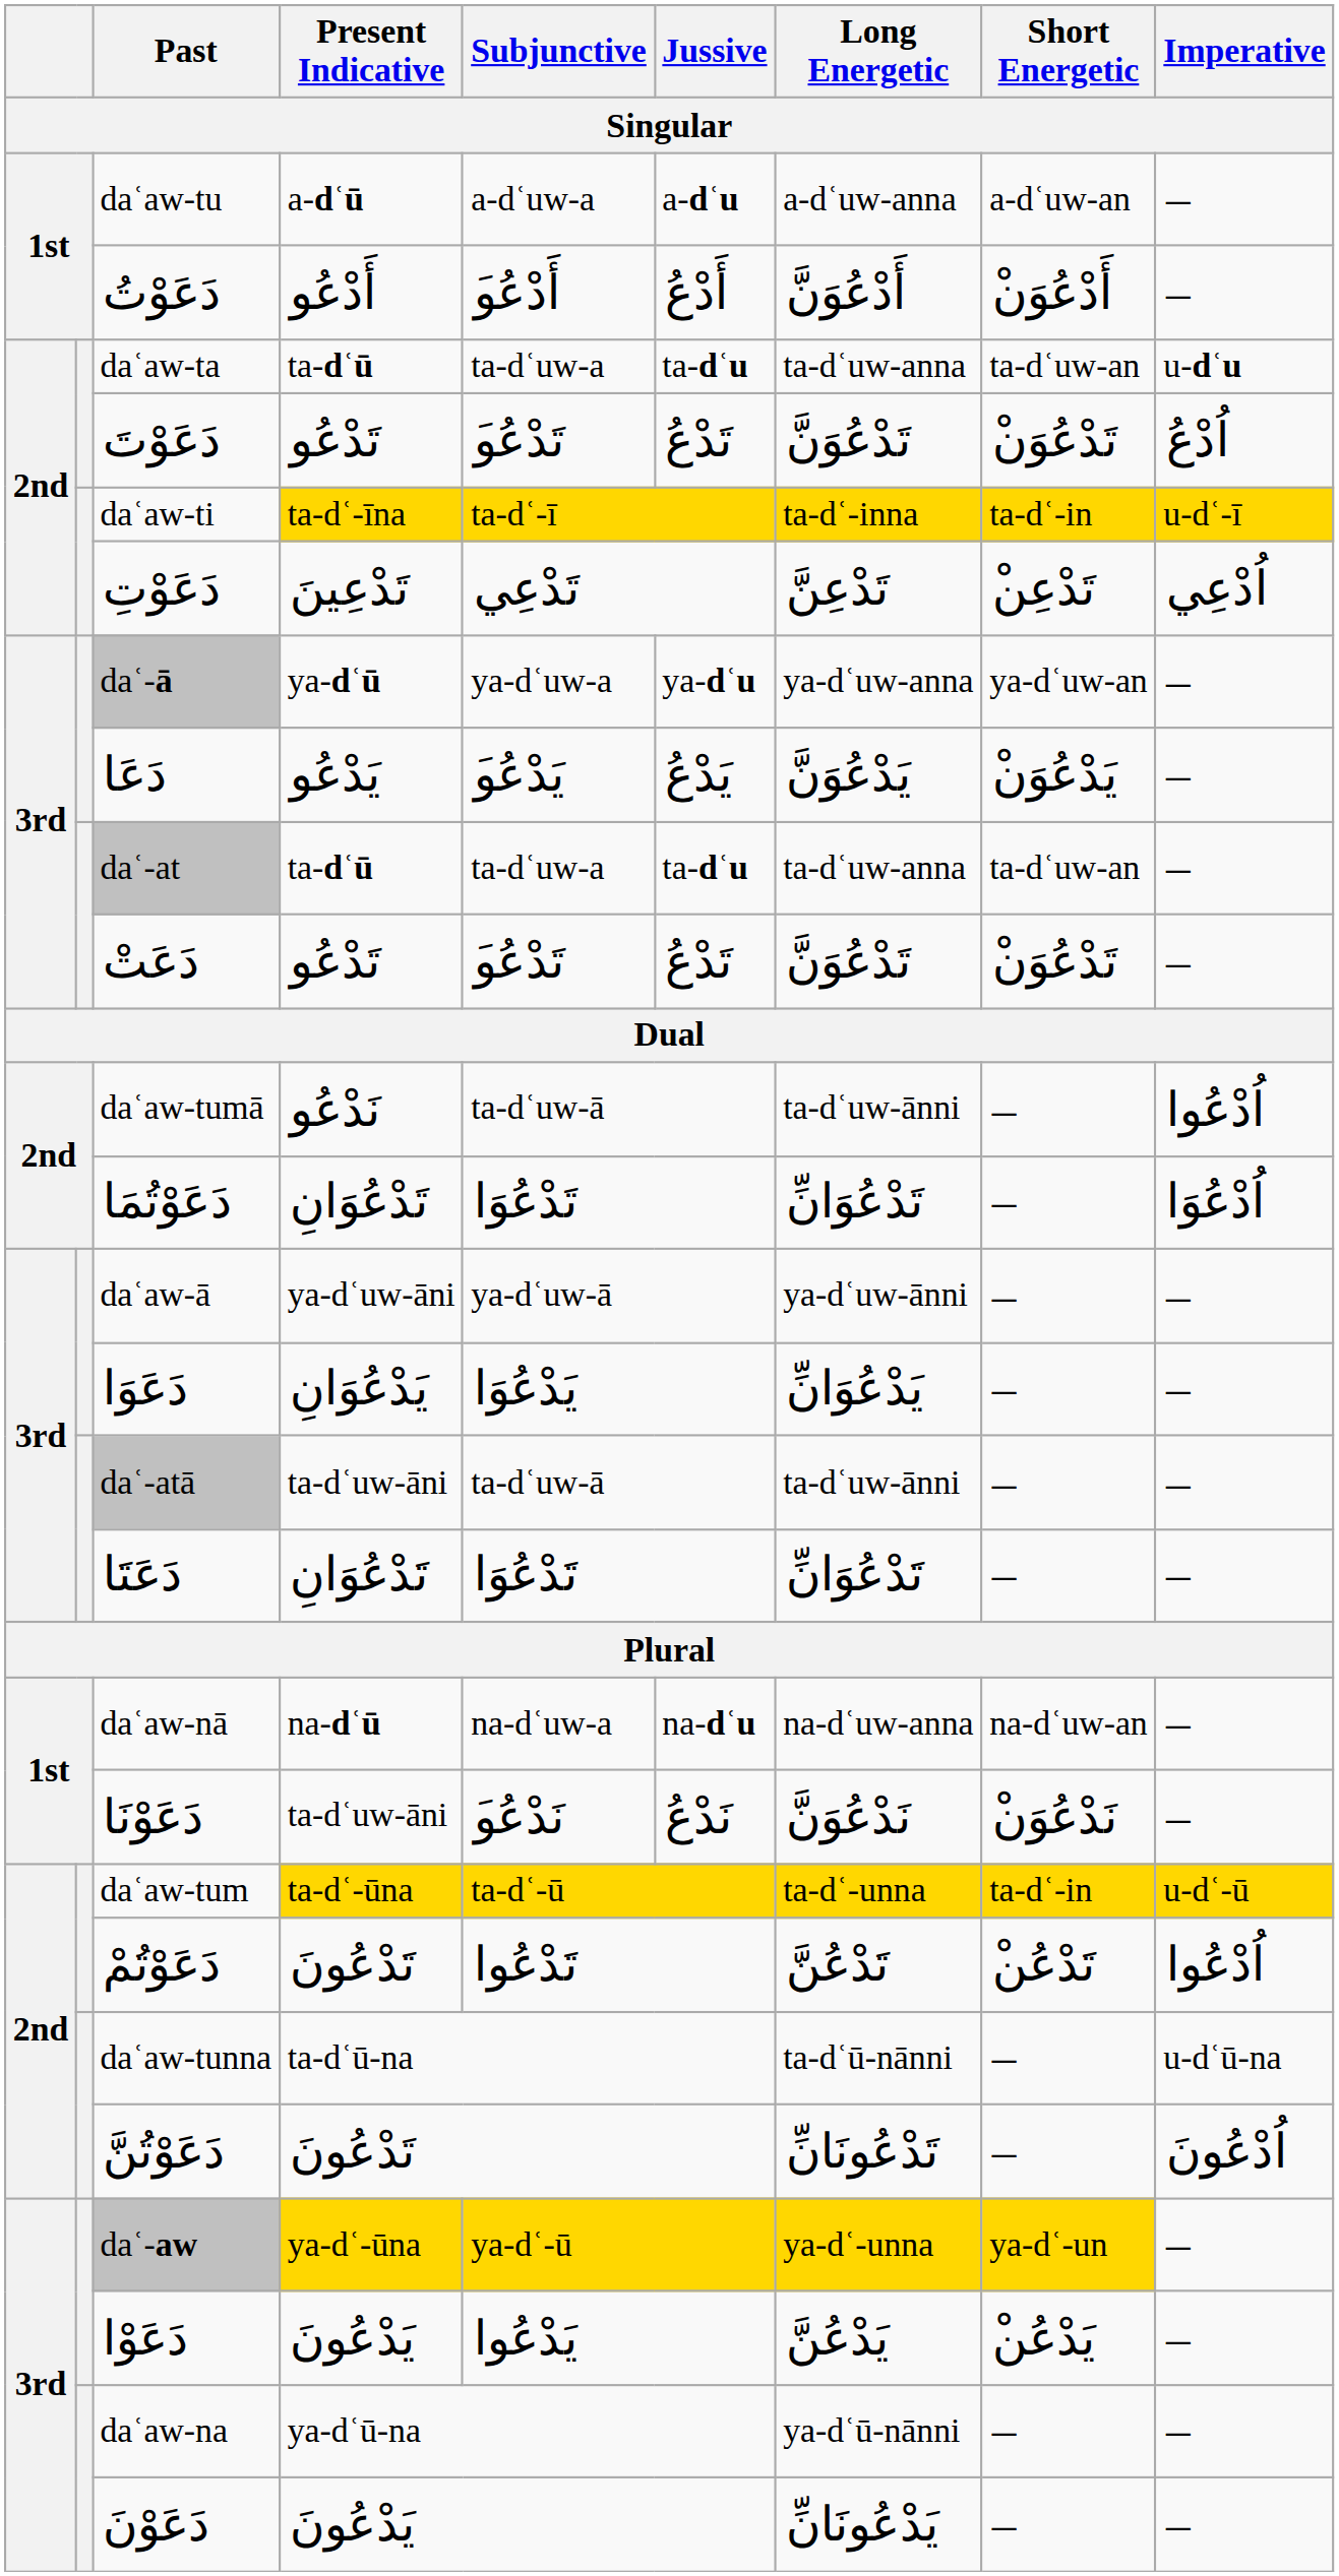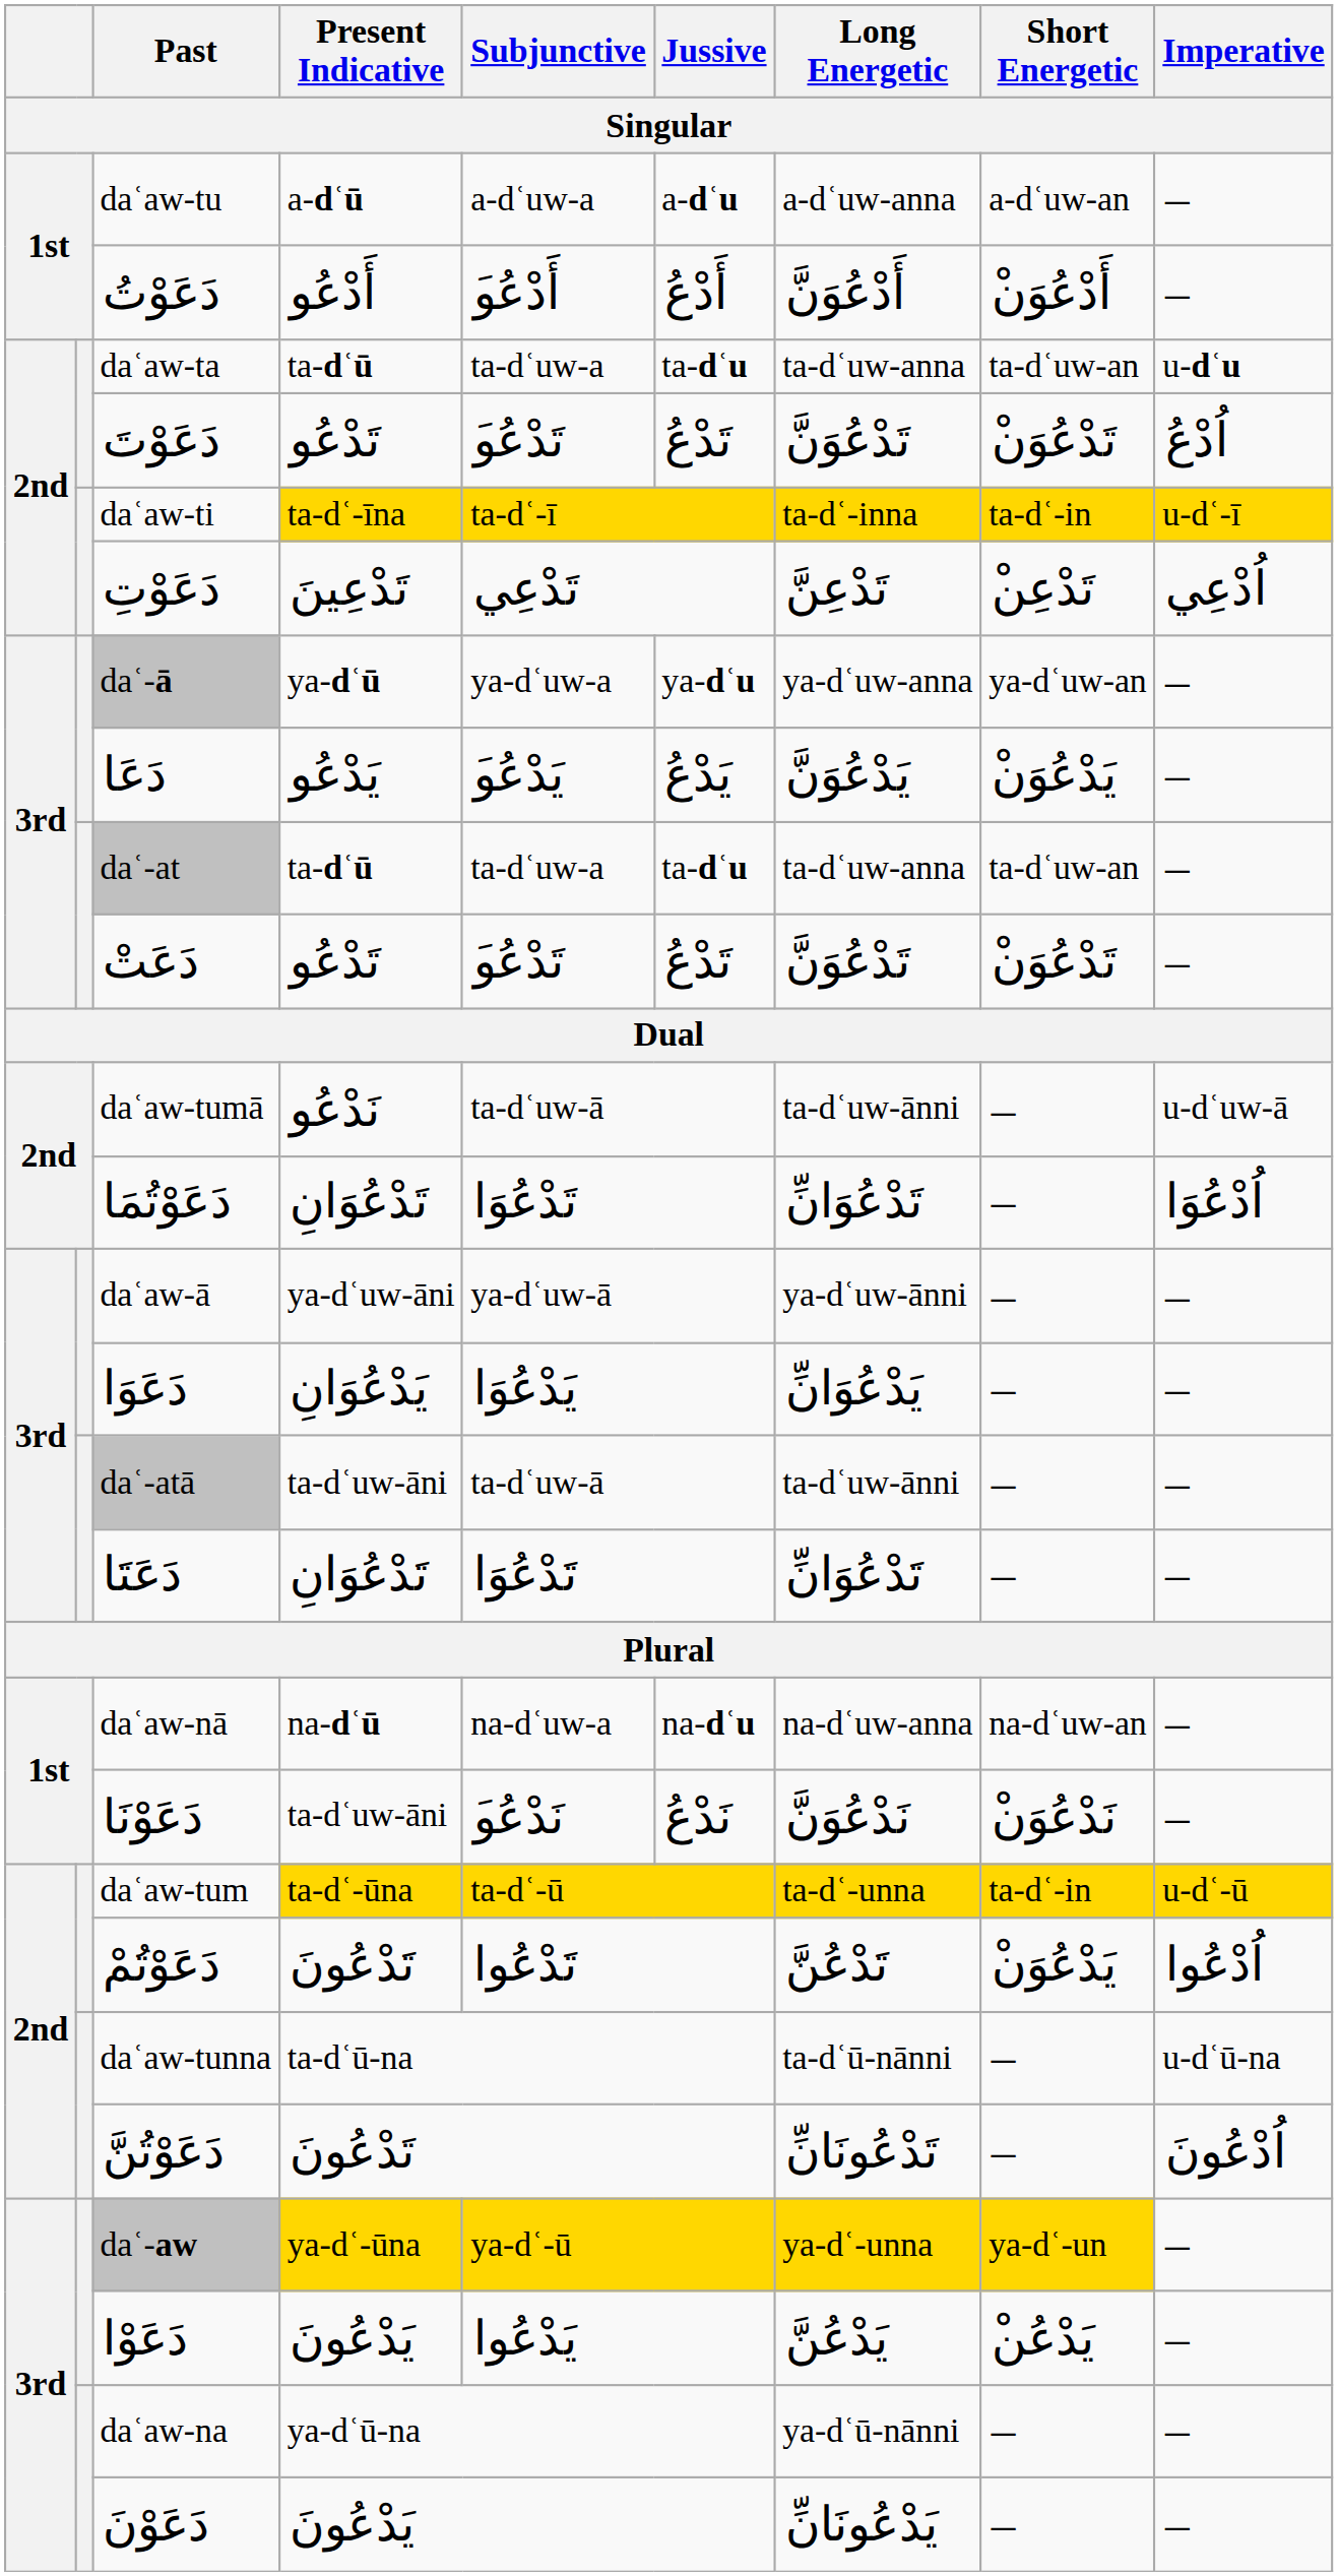daʿaw-tumā | Imperative: اُدْعُوا -> u-dʿuw-ā
دَعَوْتُمْ | Short Energetic: ْتَدْعُن -> ْيَدْعُوَن
